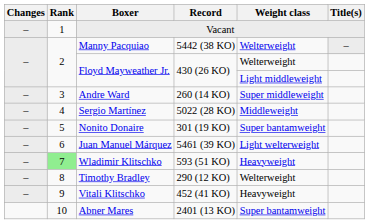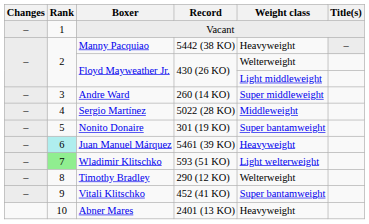Manny Pacquiao | Weight class: Welterweight -> Heavyweight
Juan Manuel Márquez | Rank: no background -> paleturquoise background
Juan Manuel Márquez | Weight class: Light welterweight -> Heavyweight
Wladimir Klitschko | Weight class: Heavyweight -> Light welterweight
Vitali Klitschko | Weight class: Heavyweight -> Super bantamweight
Abner Mares | Weight class: Super bantamweight -> Heavyweight
